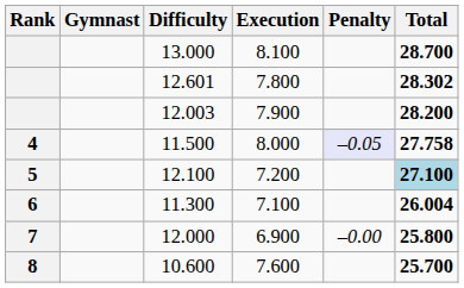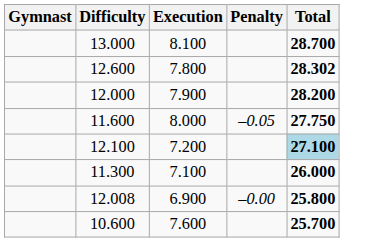- column: Rank | 4 | 5 | 6 | 7 | 8
7.800 | Difficulty: 12.601 -> 12.600
7.900 | Difficulty: 12.003 -> 12.000
8.000 | Difficulty: 11.500 -> 11.600
8.000 | Penalty: lavender background -> no background
8.000 | Total: 27.758 -> 27.750
7.100 | Total: 26.004 -> 26.000
6.900 | Difficulty: 12.000 -> 12.008
